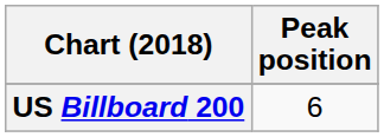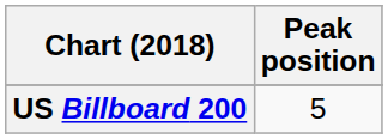US Billboard 200 | Peak position: 6 -> 5
